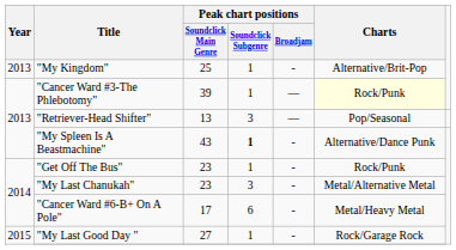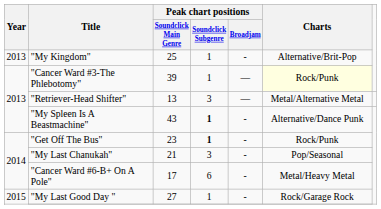"Retriever-Head Shifter" | Charts: Pop/Seasonal -> Metal/Alternative Metal
"Get Off The Bus" | Peak chart positions / Soundclick Subgenre: normal -> bold
"My Last Chanukah" | Peak chart positions / Soundclick Main Genre: 23 -> 21
"My Last Chanukah" | Charts: Metal/Alternative Metal -> Pop/Seasonal
